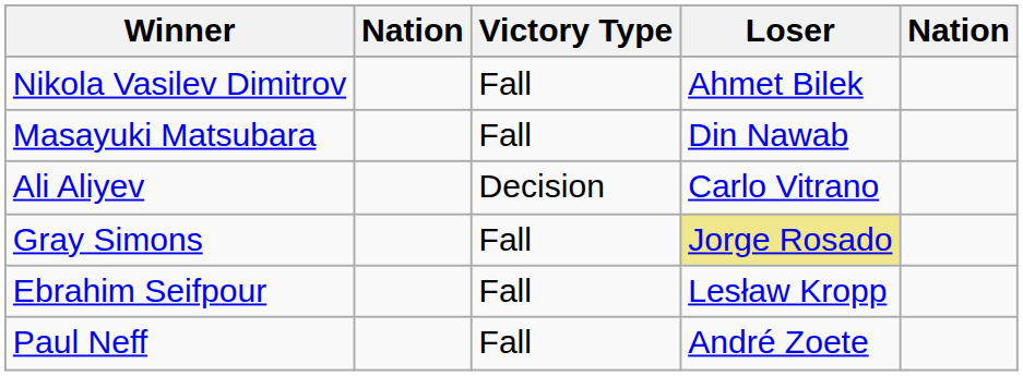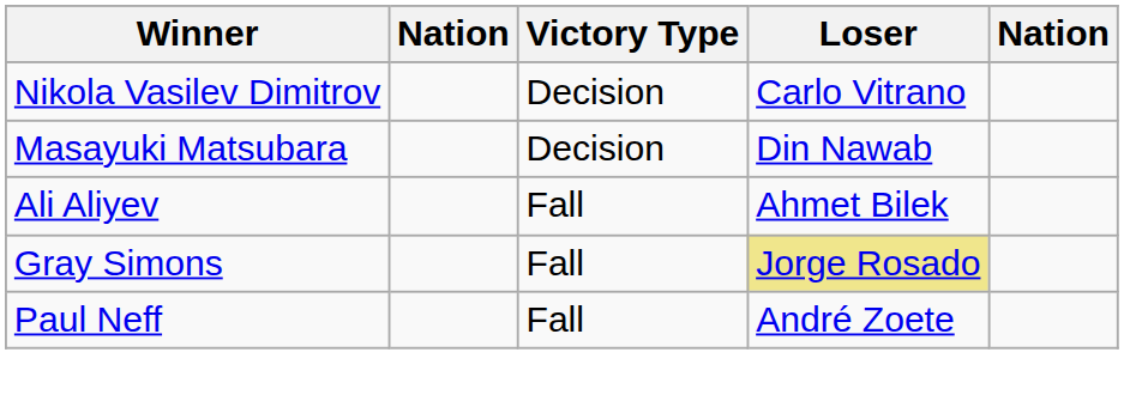Nikola Vasilev Dimitrov | Victory Type: Fall -> Decision
Nikola Vasilev Dimitrov | Loser: Ahmet Bilek -> Carlo Vitrano
Masayuki Matsubara | Victory Type: Fall -> Decision
Ali Aliyev | Victory Type: Decision -> Fall
Ali Aliyev | Loser: Carlo Vitrano -> Ahmet Bilek
- row: Ebrahim Seifpour | Fall | Lesław Kropp
